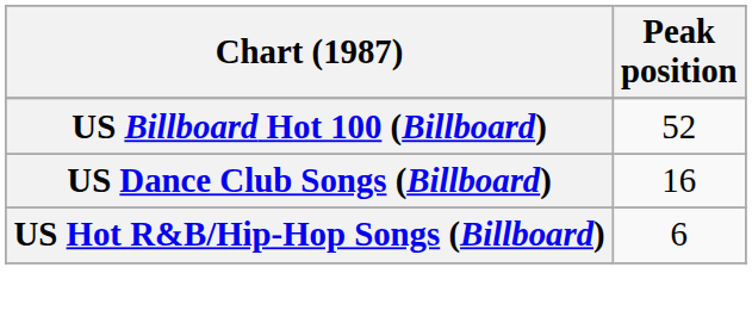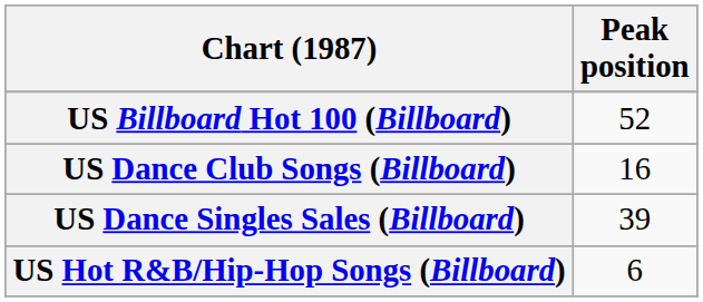+ row: US Dance Singles Sales (Billboard) | 39
